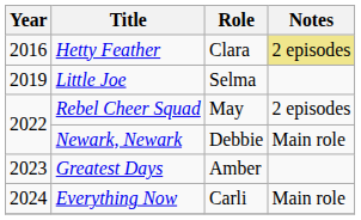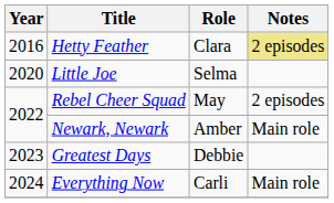Little Joe | Year: 2019 -> 2020
Newark, Newark | Role: Debbie -> Amber
Greatest Days | Role: Amber -> Debbie
